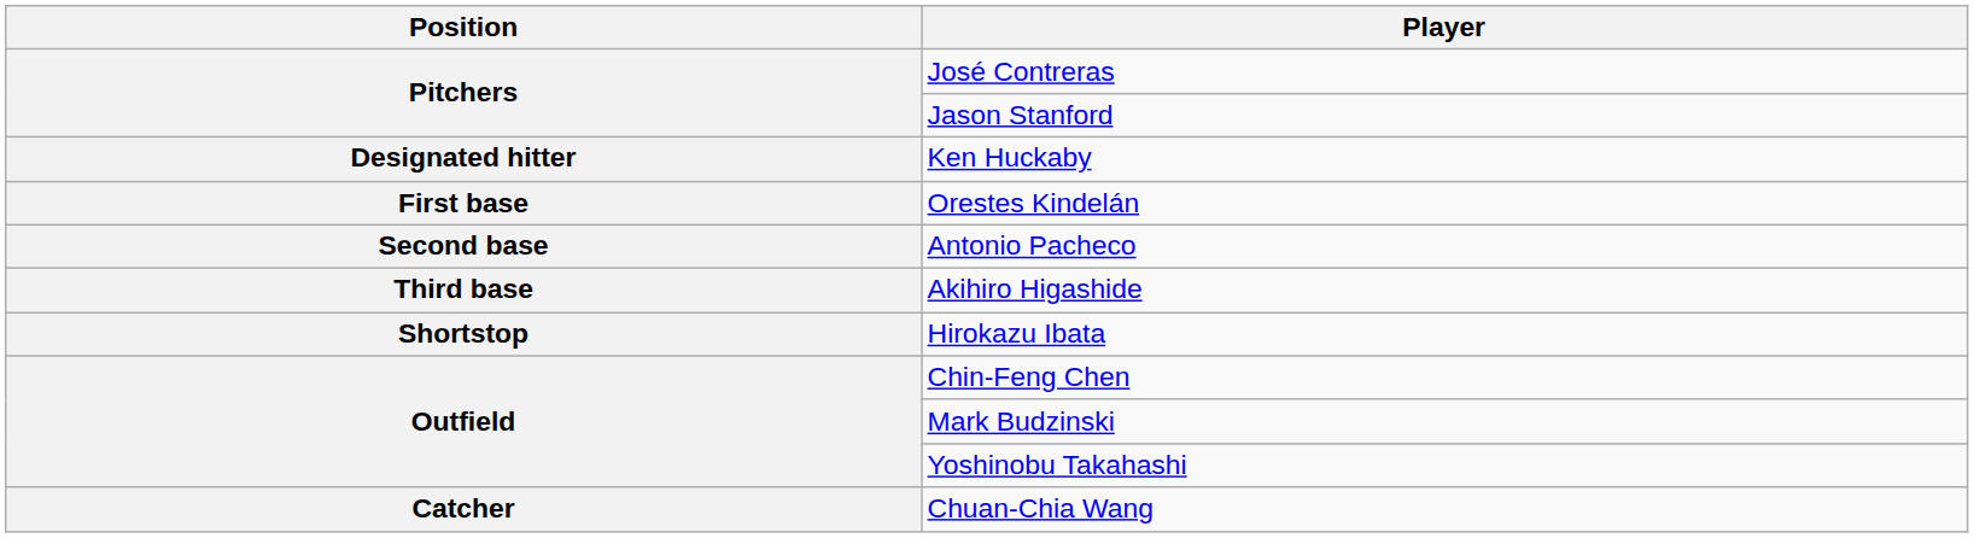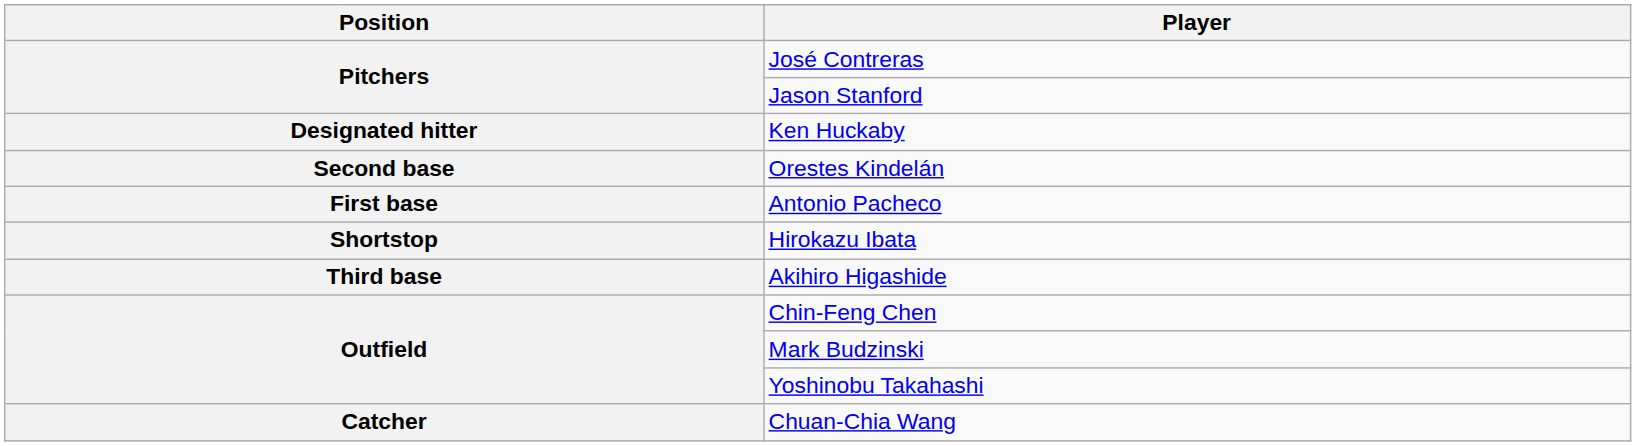Orestes Kindelán | Position: First base -> Second base
Antonio Pacheco | Position: Second base -> First base
rows swapped: Akihiro Higashide <-> Hirokazu Ibata
